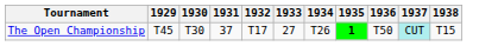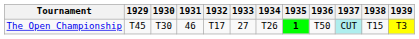+ column: 1939 | T3
The Open Championship | 1931: 37 -> 46
